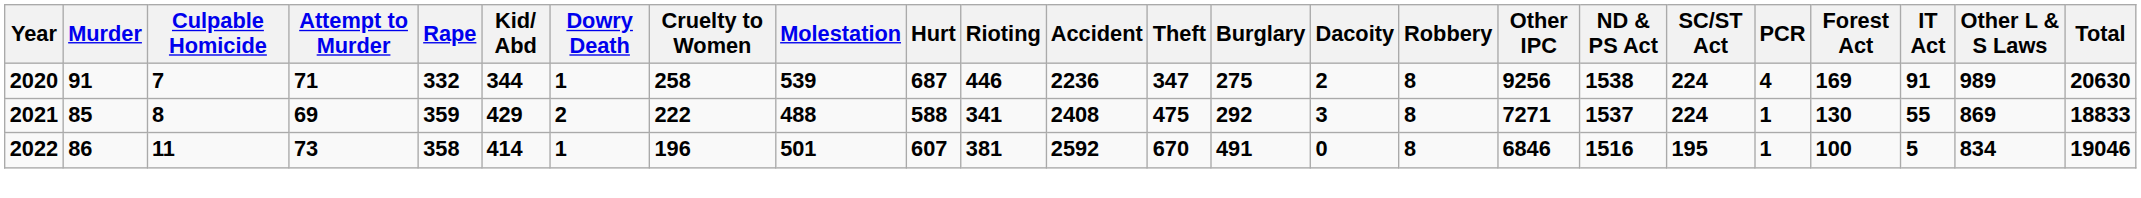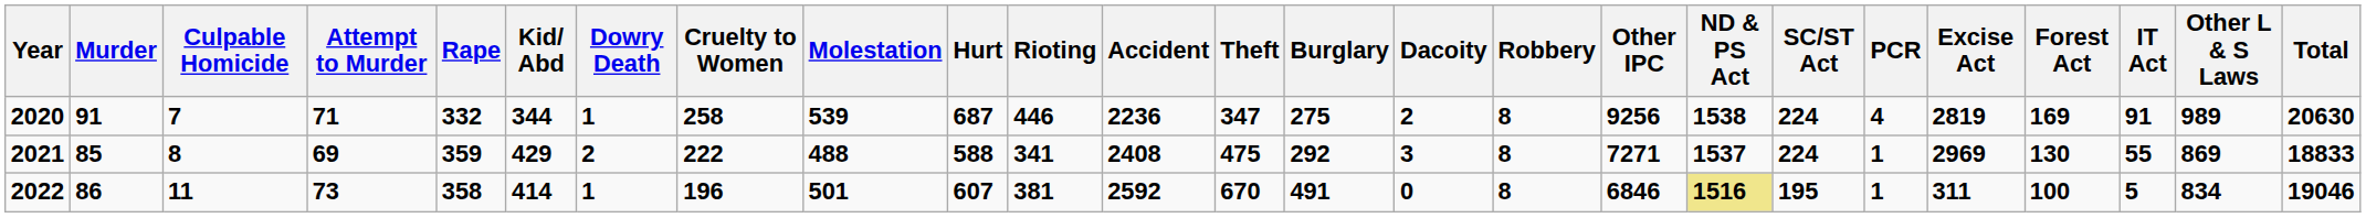+ column: Excise Act | 2819 | 2969 | 311
2022 | ND & PS Act: no background -> khaki background
